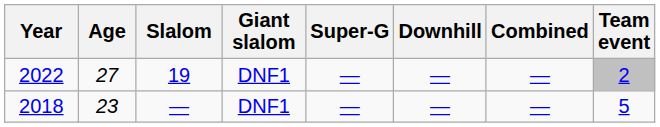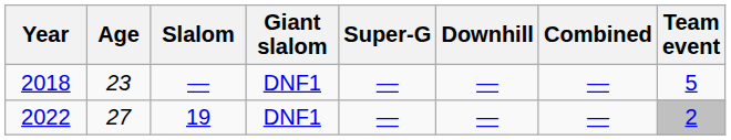rows swapped: 2018 <-> 2022
